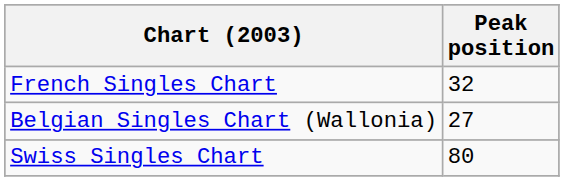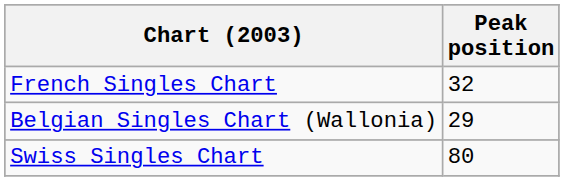Belgian Singles Chart (Wallonia) | Peak position: 27 -> 29
